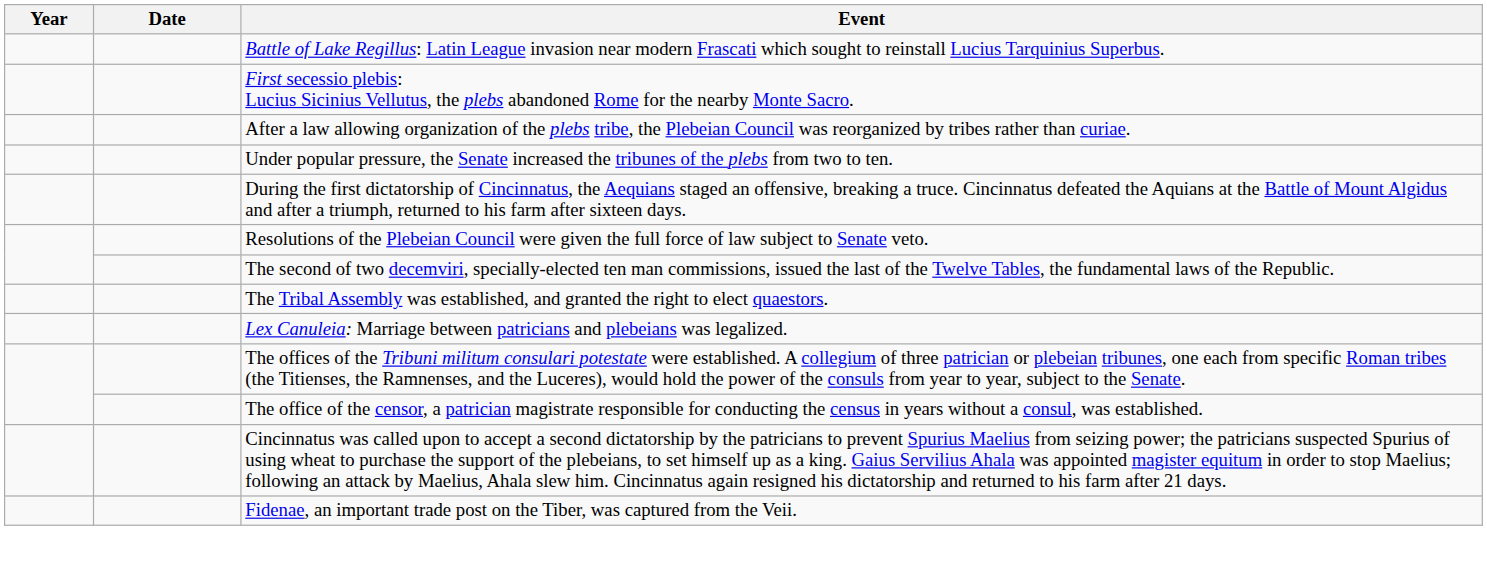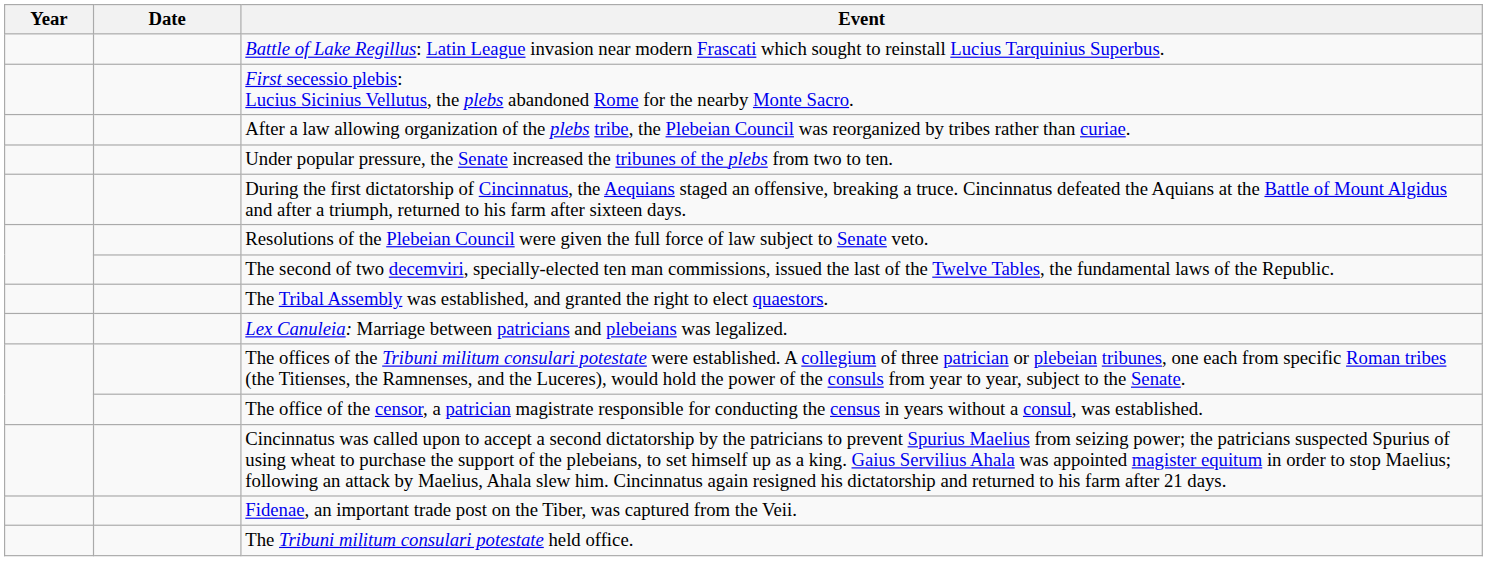+ row: The Tribuni militum consulari potestate held office.
